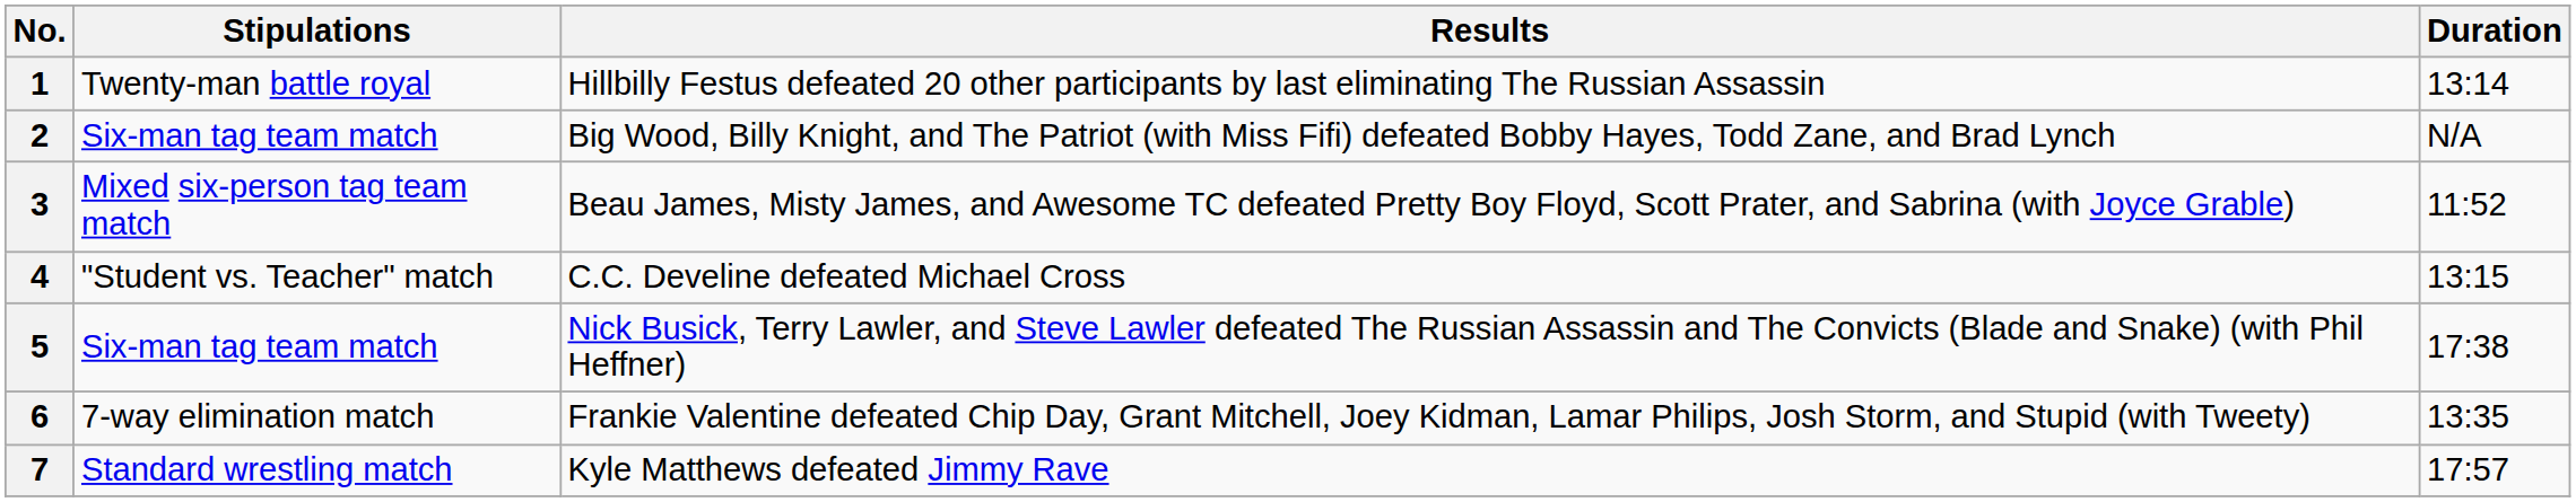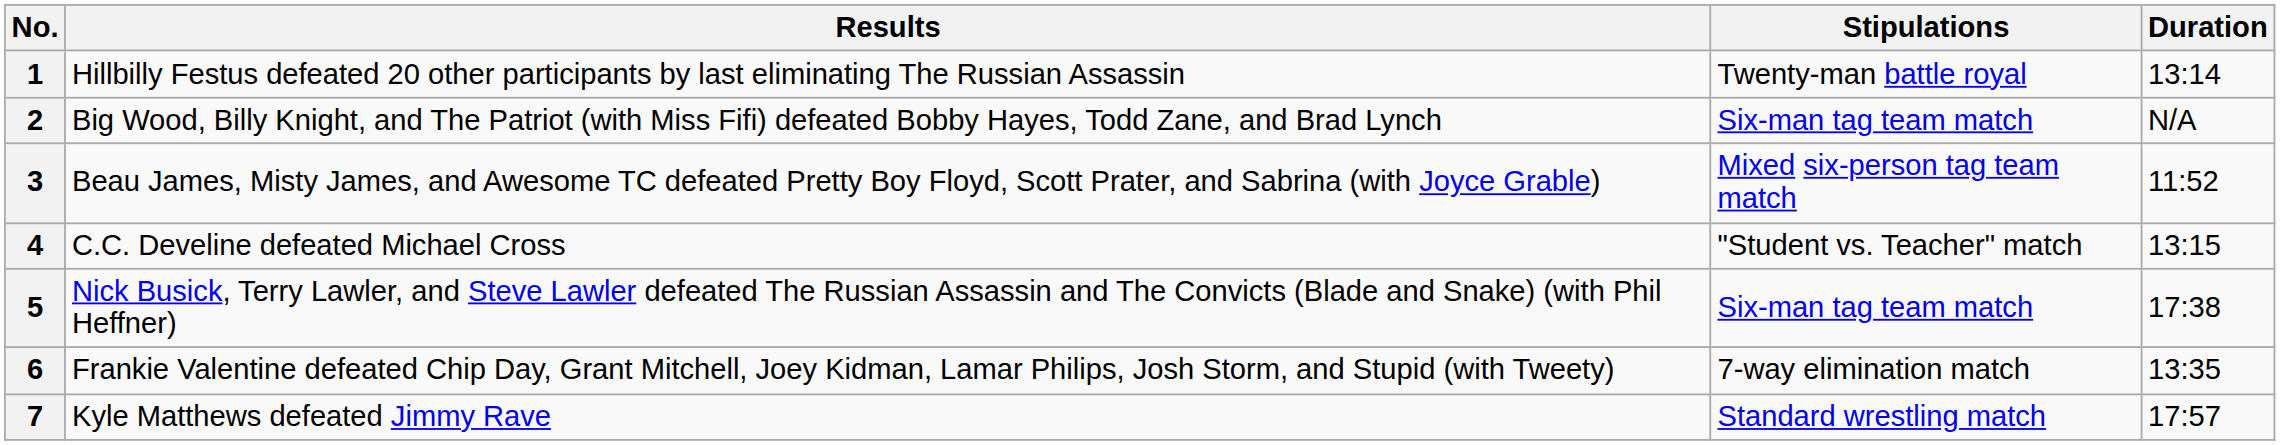columns swapped: Results <-> Stipulations
